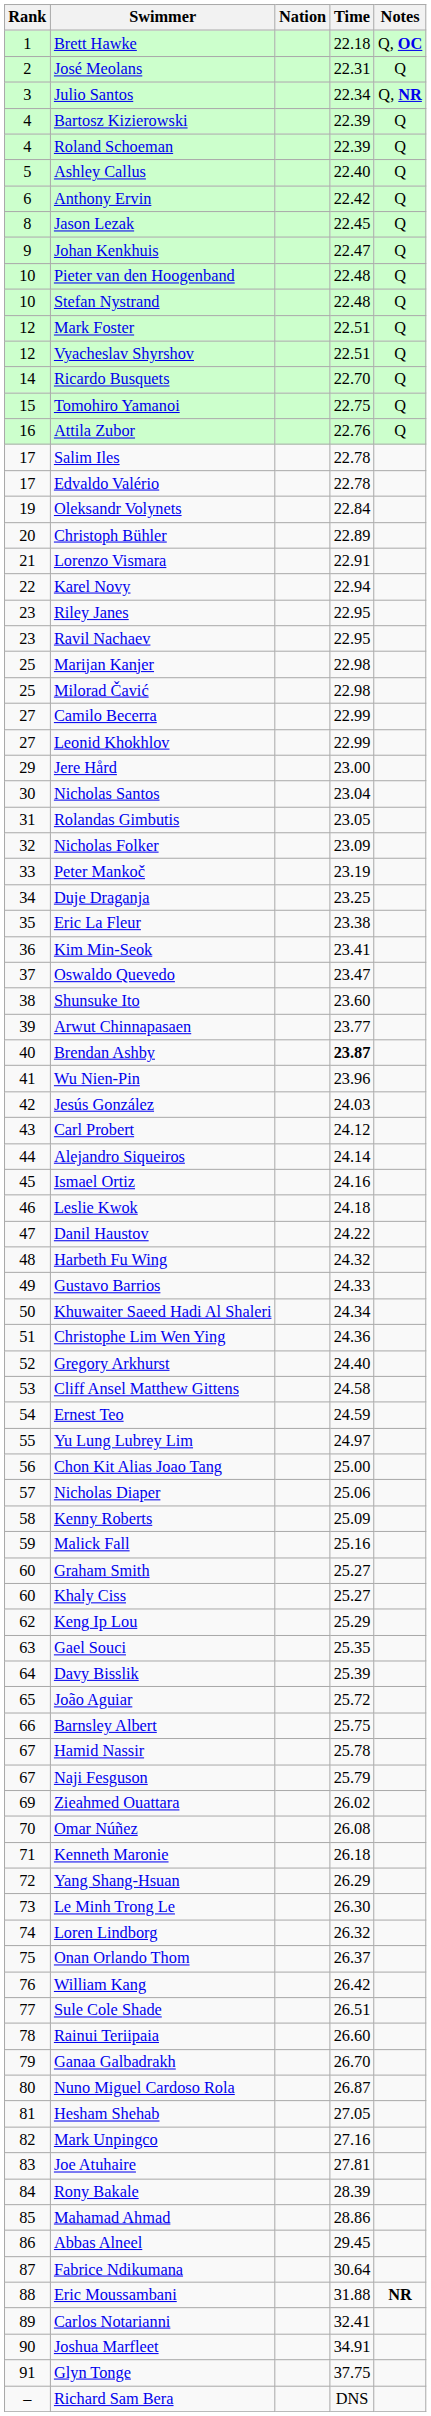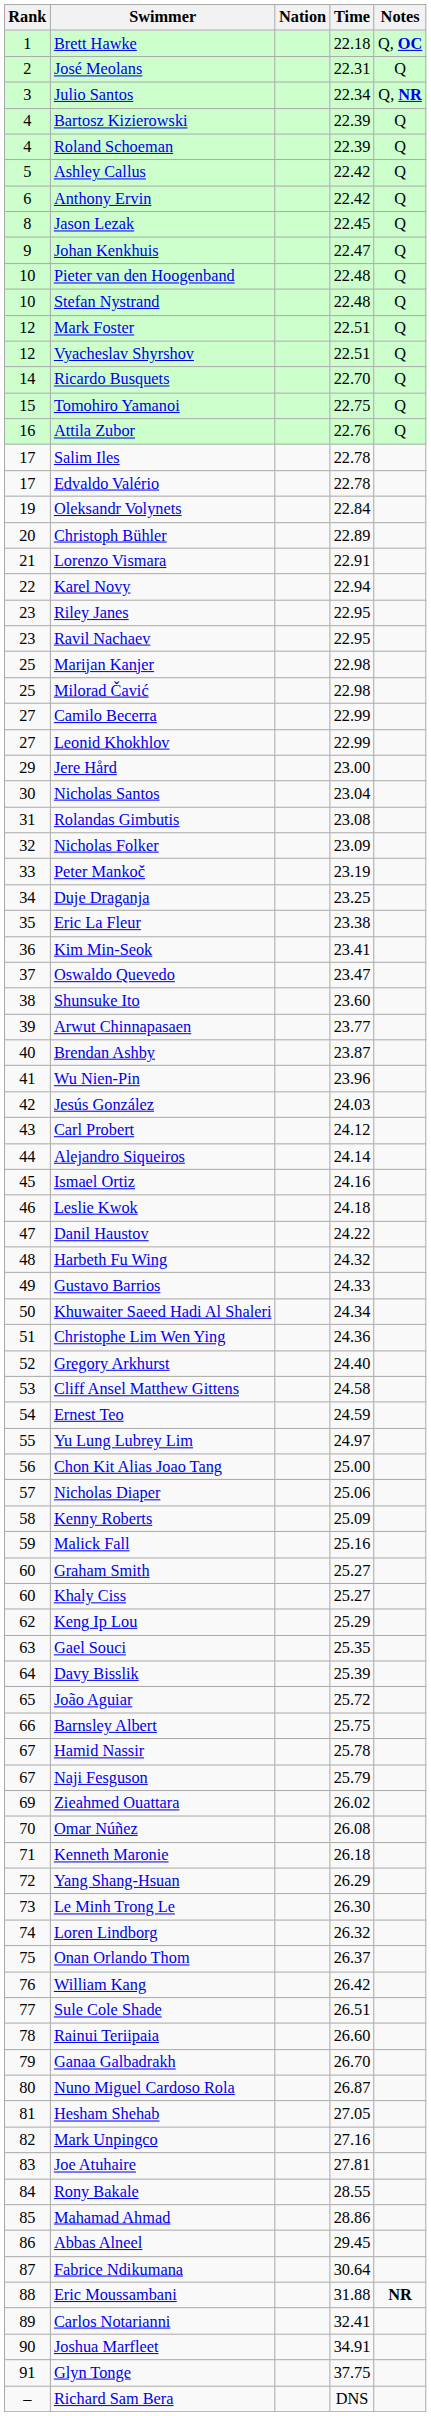Ashley Callus | Time: 22.40 -> 22.42
Rolandas Gimbutis | Time: 23.05 -> 23.08
Brendan Ashby | Time: bold -> normal
Rony Bakale | Time: 28.39 -> 28.55
